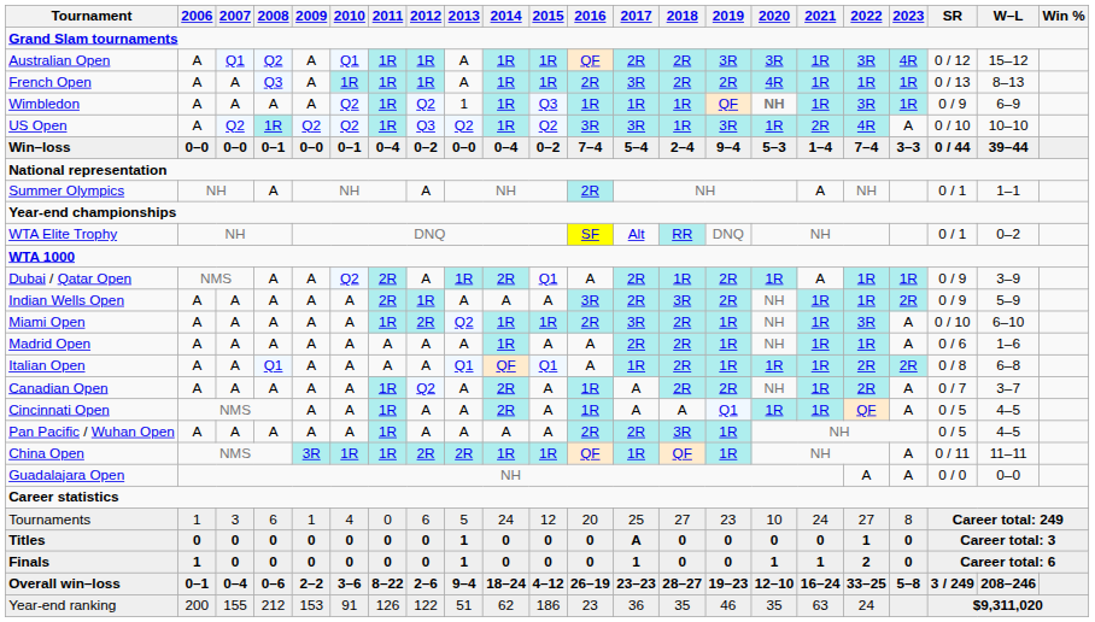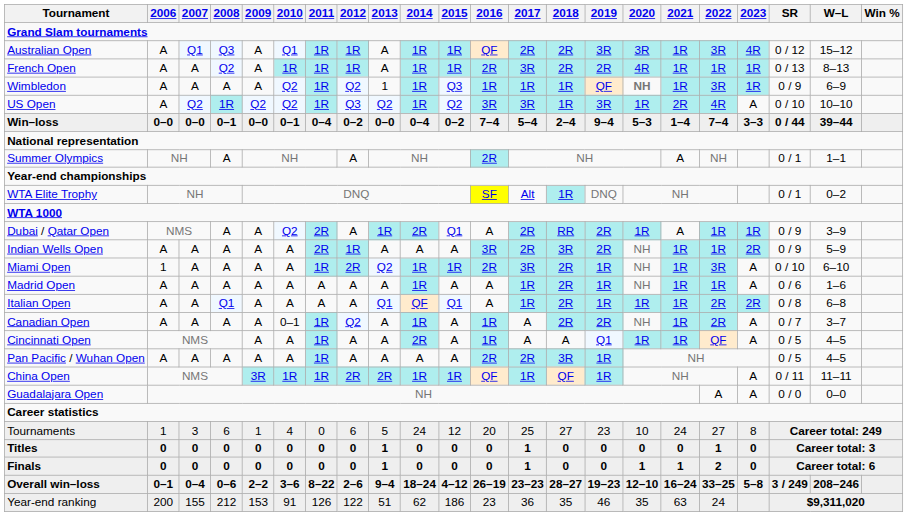Australian Open | 2008: Q2 -> Q3
French Open | 2008: Q3 -> Q2
WTA Elite Trophy | 2018: RR -> 1R
Dubai / Qatar Open | 2018: 1R -> RR
Miami Open | 2006: A -> 1
Madrid Open | 2017: 2R -> 1R
Canadian Open | 2010: A -> 0–1
Canadian Open | 2014: 2R -> 1R
Titles | 2017: A -> 1
Finals | 2006: 1 -> 0
